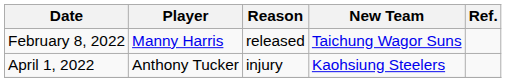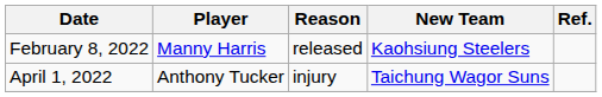February 8, 2022 | New Team: Taichung Wagor Suns -> Kaohsiung Steelers
April 1, 2022 | New Team: Kaohsiung Steelers -> Taichung Wagor Suns
